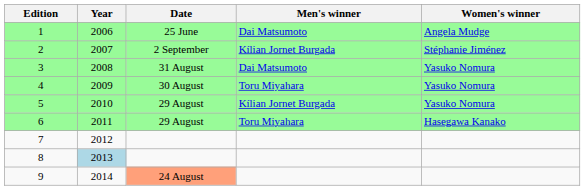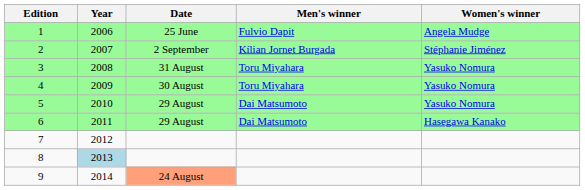1 | Men's winner: Dai Matsumoto -> Fulvio Dapit
3 | Men's winner: Dai Matsumoto -> Toru Miyahara
5 | Men's winner: Kílian Jornet Burgada -> Dai Matsumoto
6 | Men's winner: Toru Miyahara -> Dai Matsumoto
